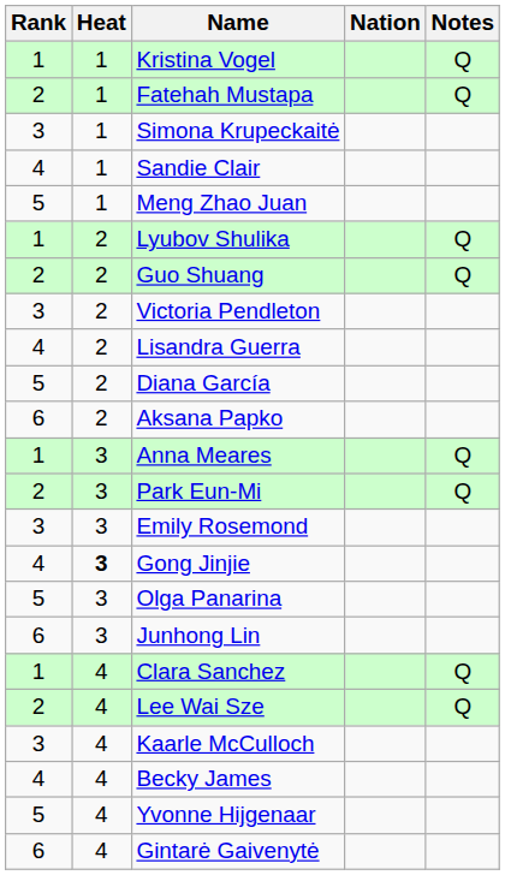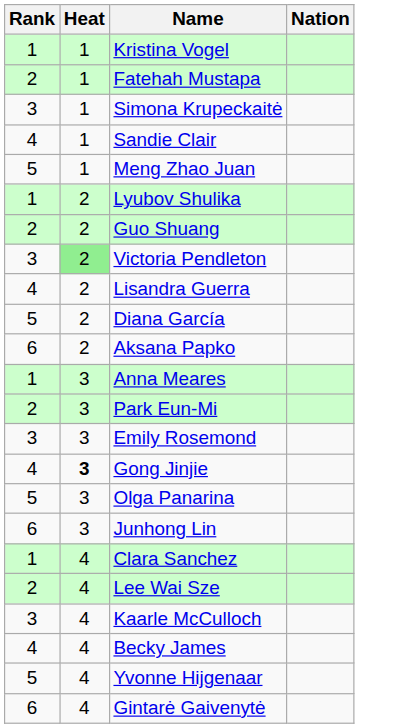- column: Notes | Q | Q | Q | Q | Q | Q | Q | Q
Victoria Pendleton | Heat: no background -> lightgreen background
